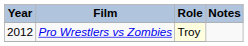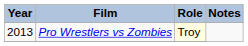Pro Wrestlers vs Zombies | Year: 2012 -> 2013
